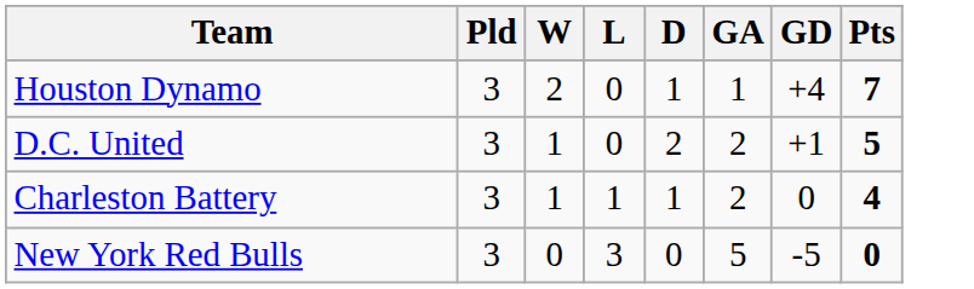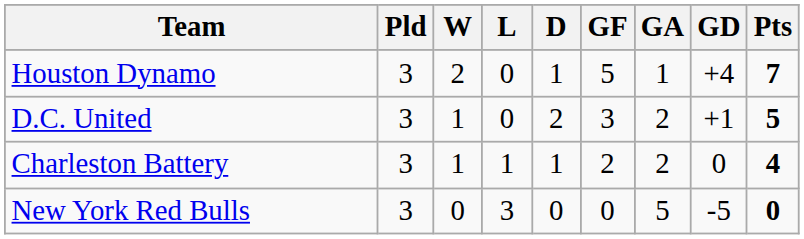+ column: GF | 5 | 3 | 2 | 0
